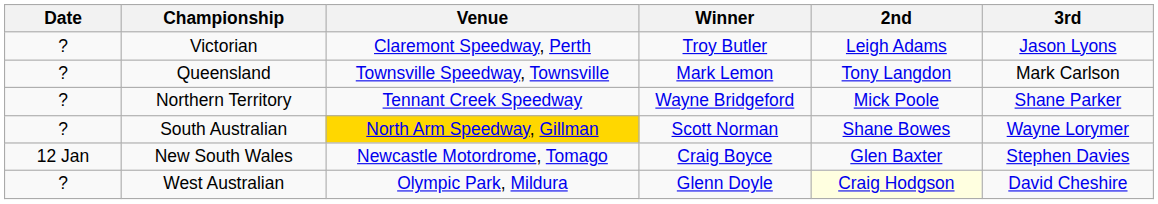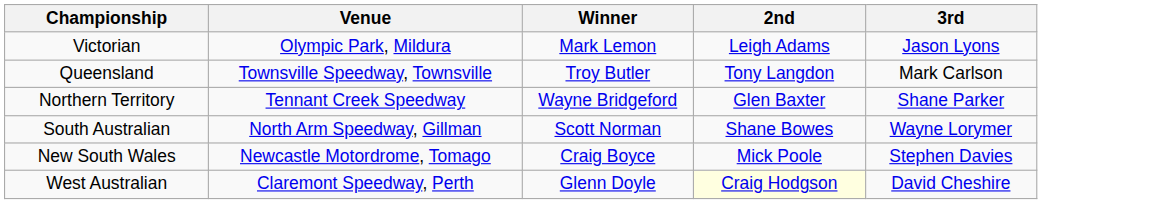- column: Date | ? | ? | ? | ? | 12 Jan | ?
Victorian | Venue: Claremont Speedway, Perth -> Olympic Park, Mildura
Victorian | Winner: Troy Butler -> Mark Lemon
Queensland | Winner: Mark Lemon -> Troy Butler
Northern Territory | 2nd: Mick Poole -> Glen Baxter
South Australian | Venue: gold background -> no background
New South Wales | 2nd: Glen Baxter -> Mick Poole
West Australian | Venue: Olympic Park, Mildura -> Claremont Speedway, Perth
